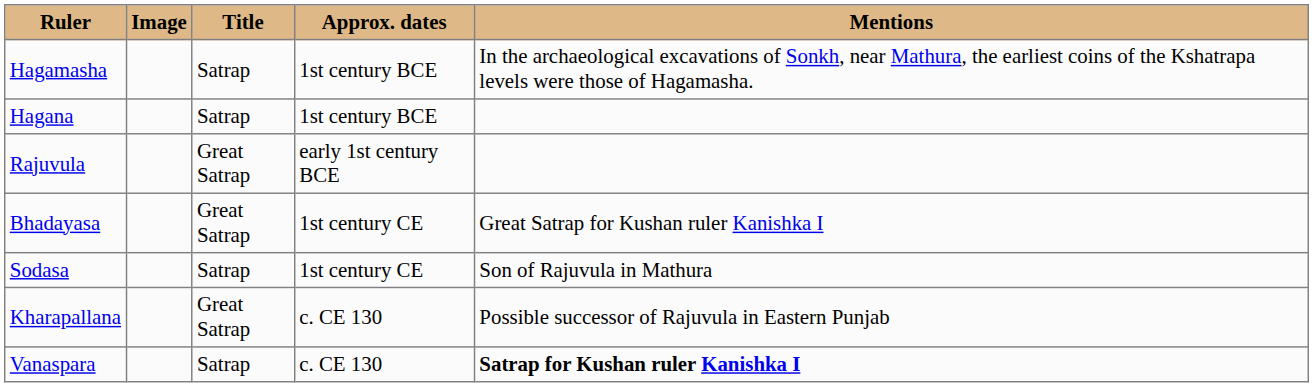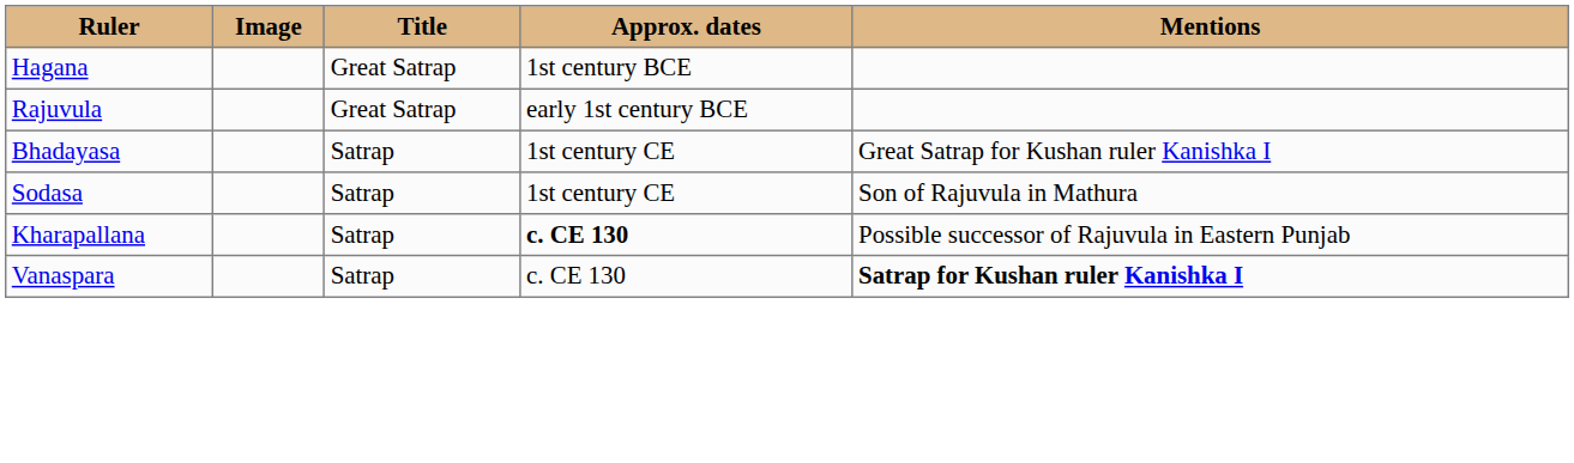- row: Hagamasha | Satrap | 1st century BCE | In the archaeological excavations of Sonkh, near Mathura, the earliest coins of the Kshatrapa levels were those of Hagamasha.
Hagana | Title: Satrap -> Great Satrap
Bhadayasa | Title: Great Satrap -> Satrap
Kharapallana | Title: Great Satrap -> Satrap
Kharapallana | Approx. dates: normal -> bold
